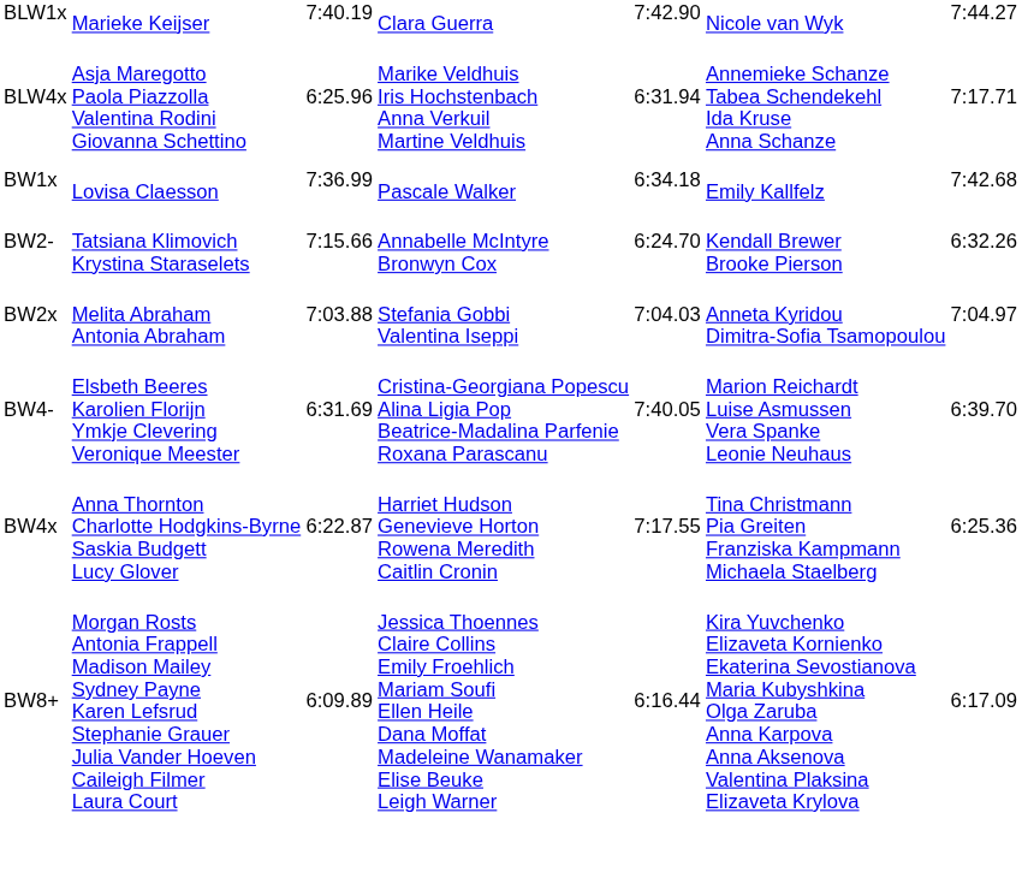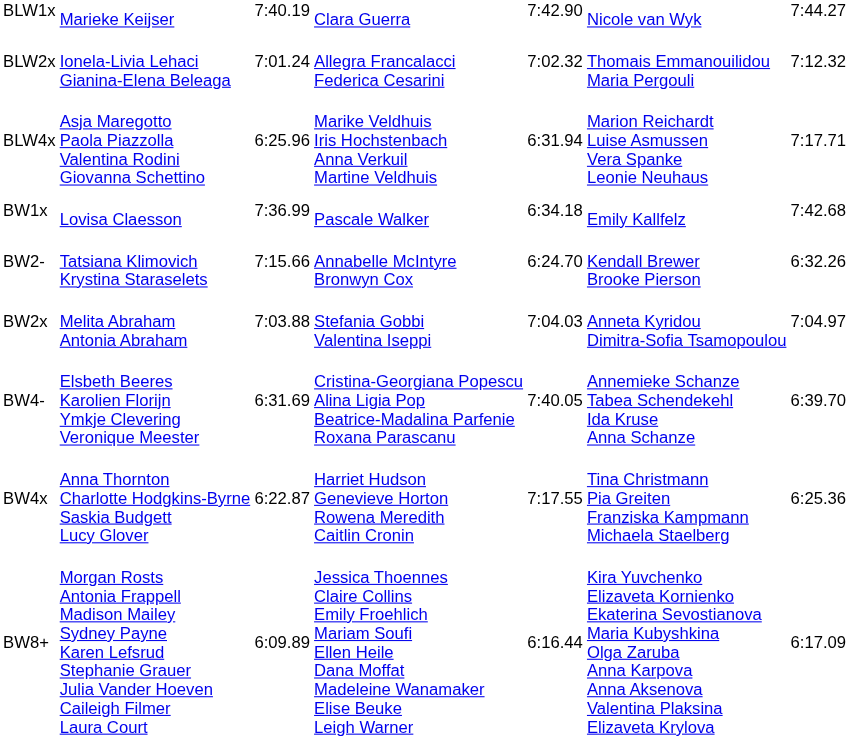+ row: BLW2x | Ionela-Livia Lehaci Gianina-Elena Beleaga | 7:01.24 | Allegra Francalacci Federica Cesarini | 7:02.32 | Thomais Emmanouilidou Maria Pergouli | 7:12.32
BLW4x | column 6: Annemieke Schanze Tabea Schendekehl Ida Kruse Anna Schanze -> Marion Reichardt Luise Asmussen Vera Spanke Leonie Neuhaus
BW4- | column 6: Marion Reichardt Luise Asmussen Vera Spanke Leonie Neuhaus -> Annemieke Schanze Tabea Schendekehl Ida Kruse Anna Schanze
